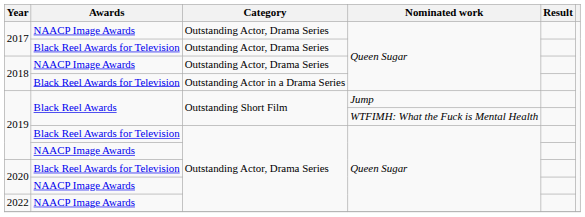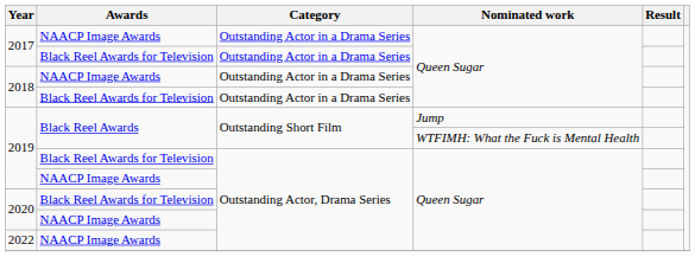2017 / NAACP Image Awards | Category: Outstanding Actor, Drama Series -> Outstanding Actor in a Drama Series
2017 / Black Reel Awards for Television | Category: Outstanding Actor, Drama Series -> Outstanding Actor in a Drama Series
2018 / NAACP Image Awards | Category: Outstanding Actor, Drama Series -> Outstanding Actor in a Drama Series
